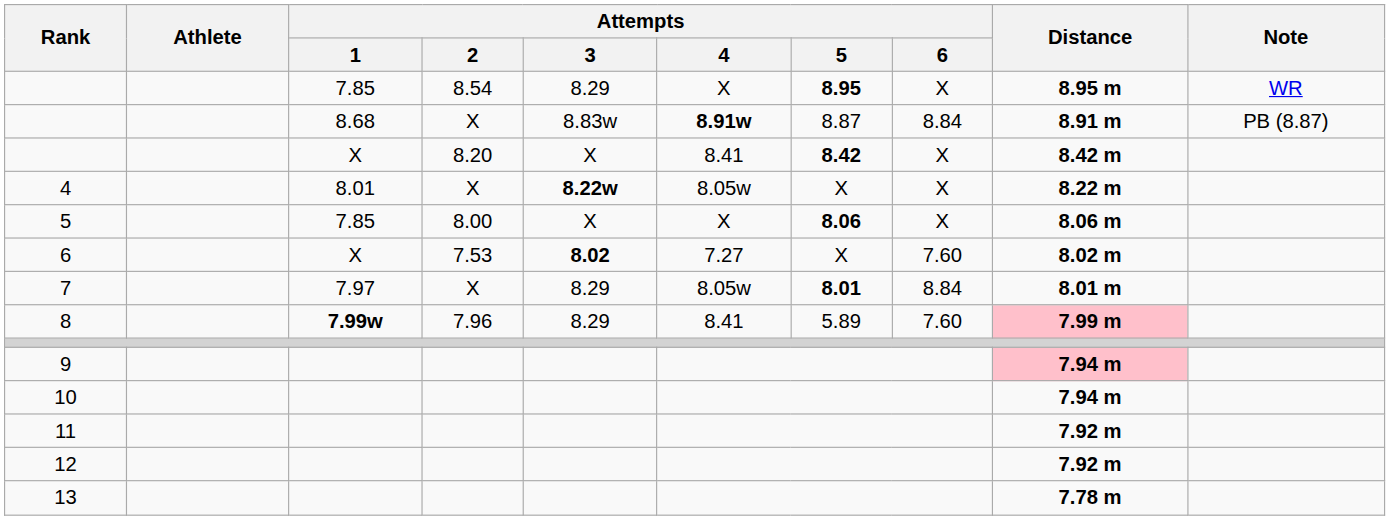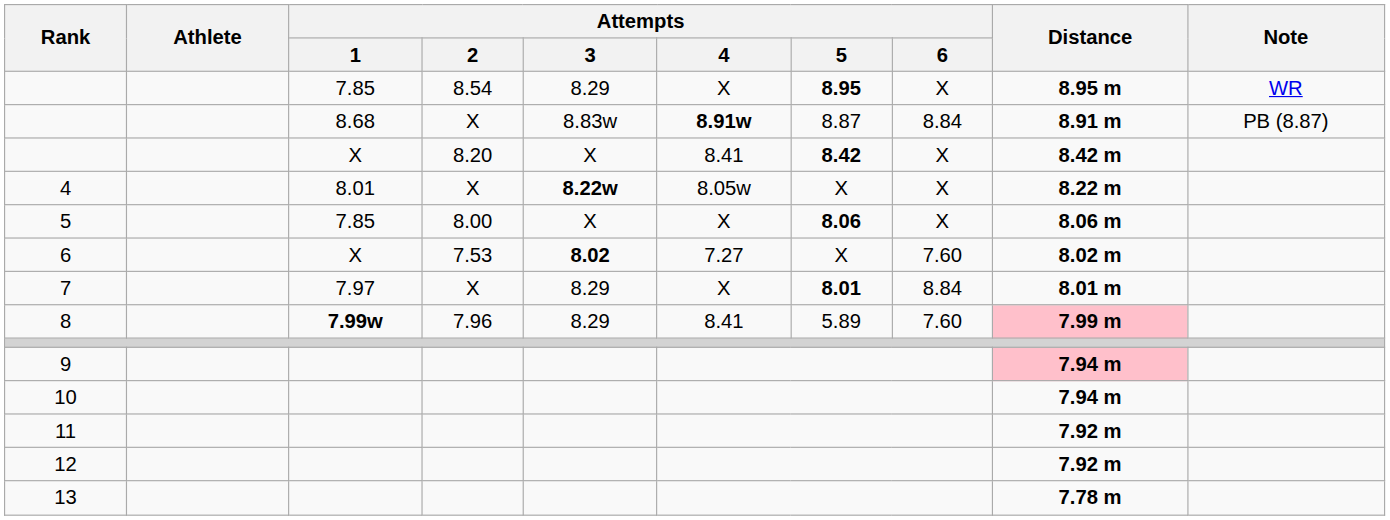7 | Attempts / 4: 8.05w -> X
